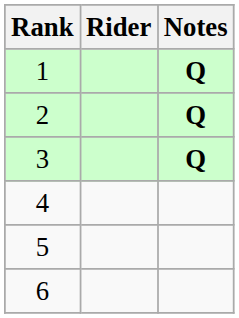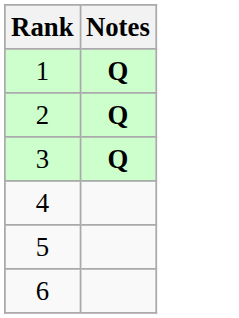- column: Rider
